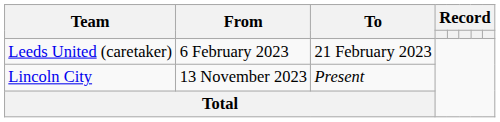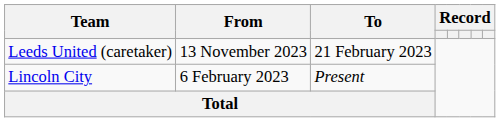Leeds United (caretaker) | From: 6 February 2023 -> 13 November 2023
Lincoln City | From: 13 November 2023 -> 6 February 2023
